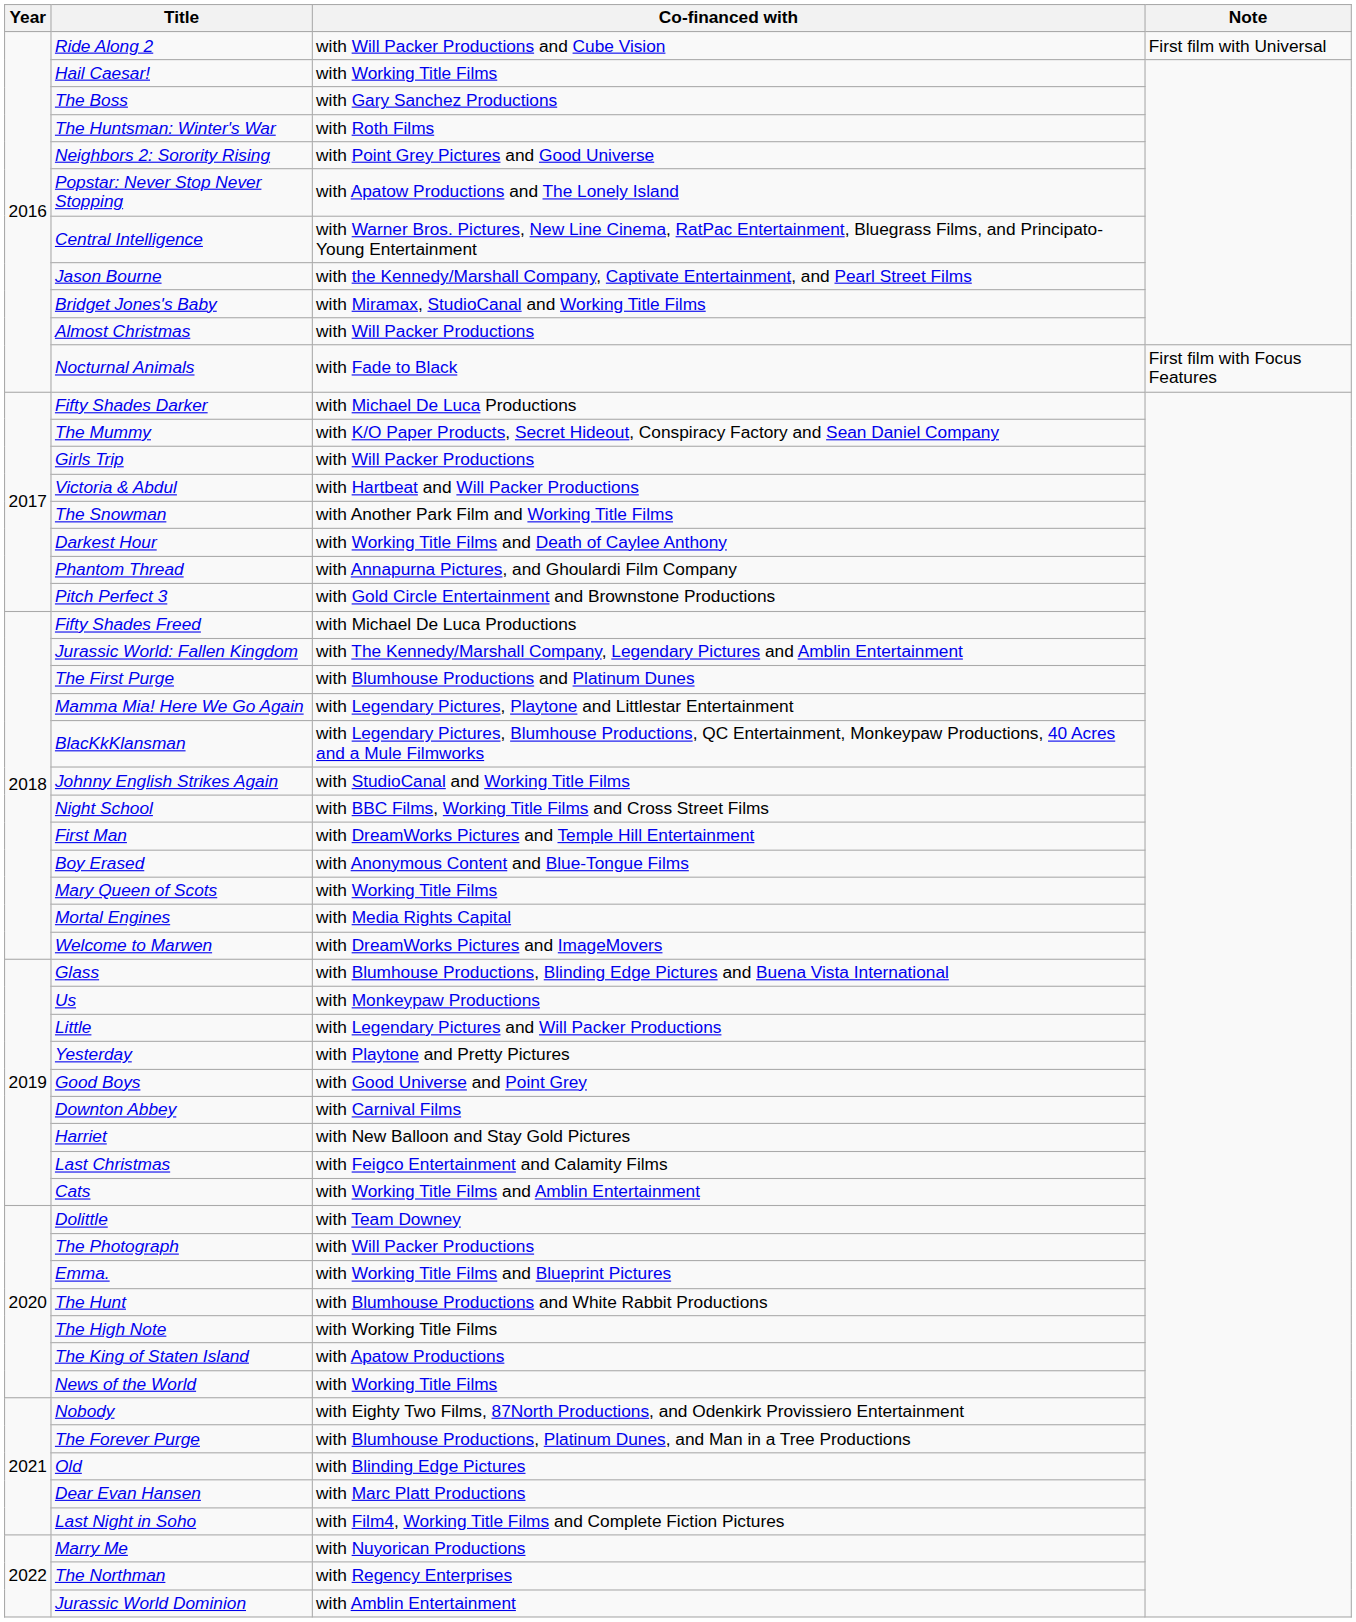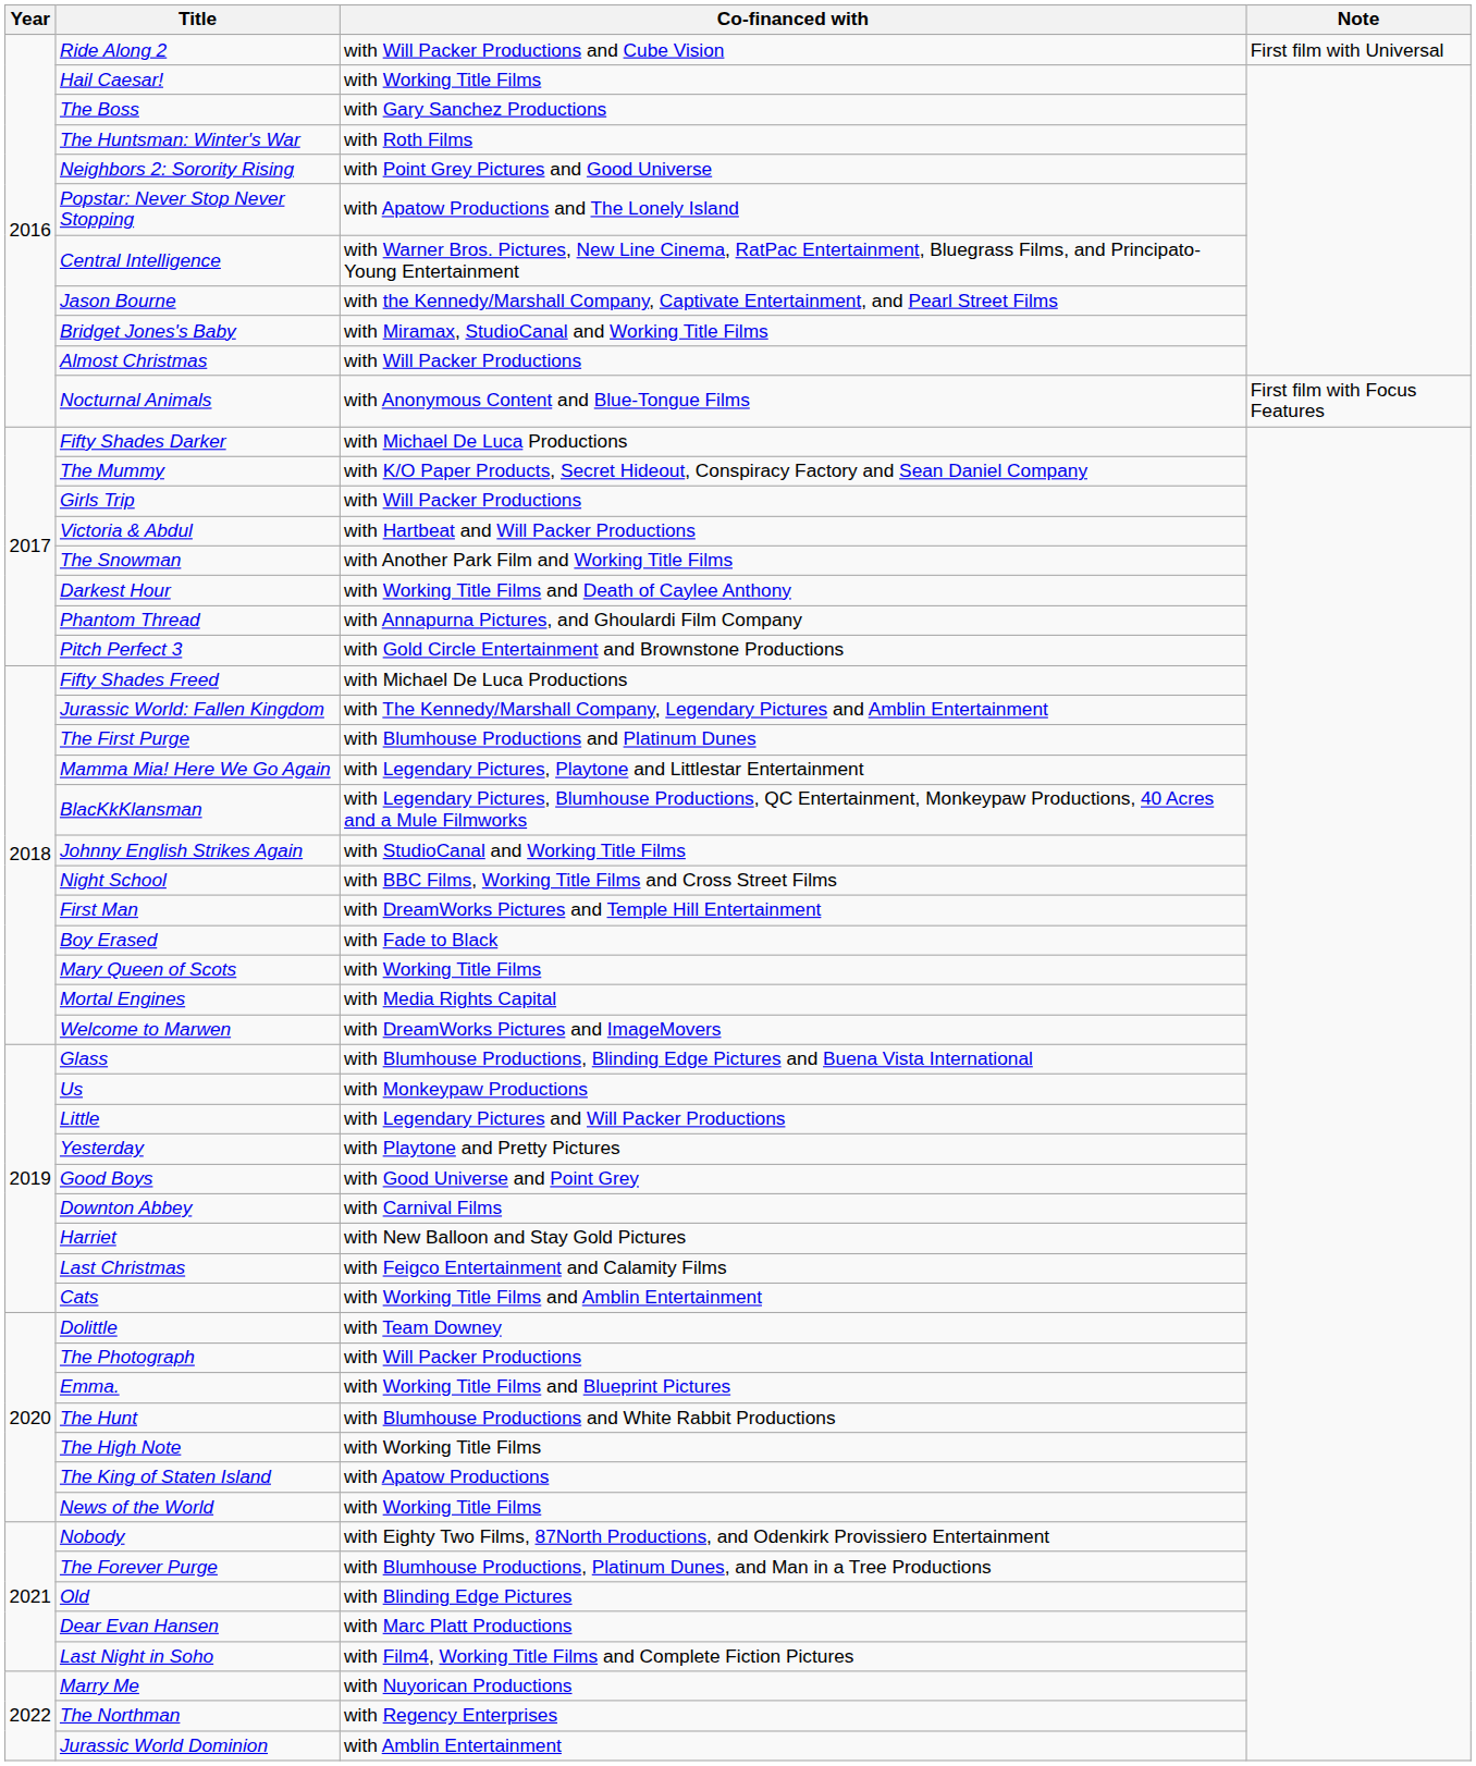Nocturnal Animals | Co-financed with: with Fade to Black -> with Anonymous Content and Blue-Tongue Films
Boy Erased | Co-financed with: with Anonymous Content and Blue-Tongue Films -> with Fade to Black
